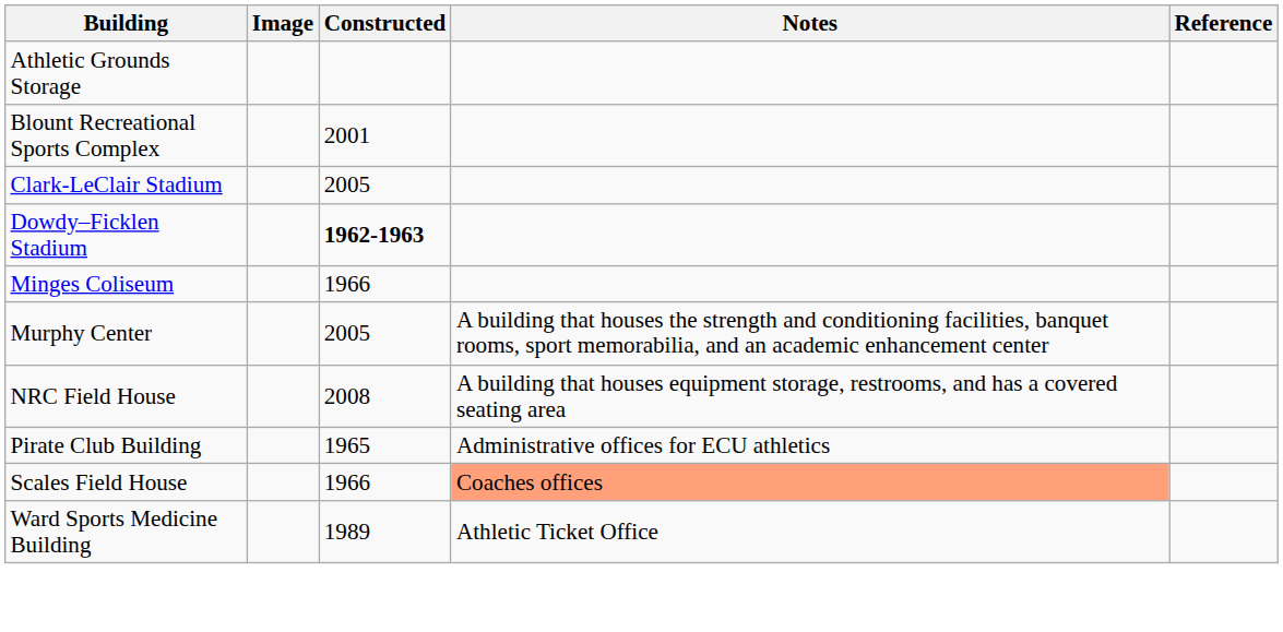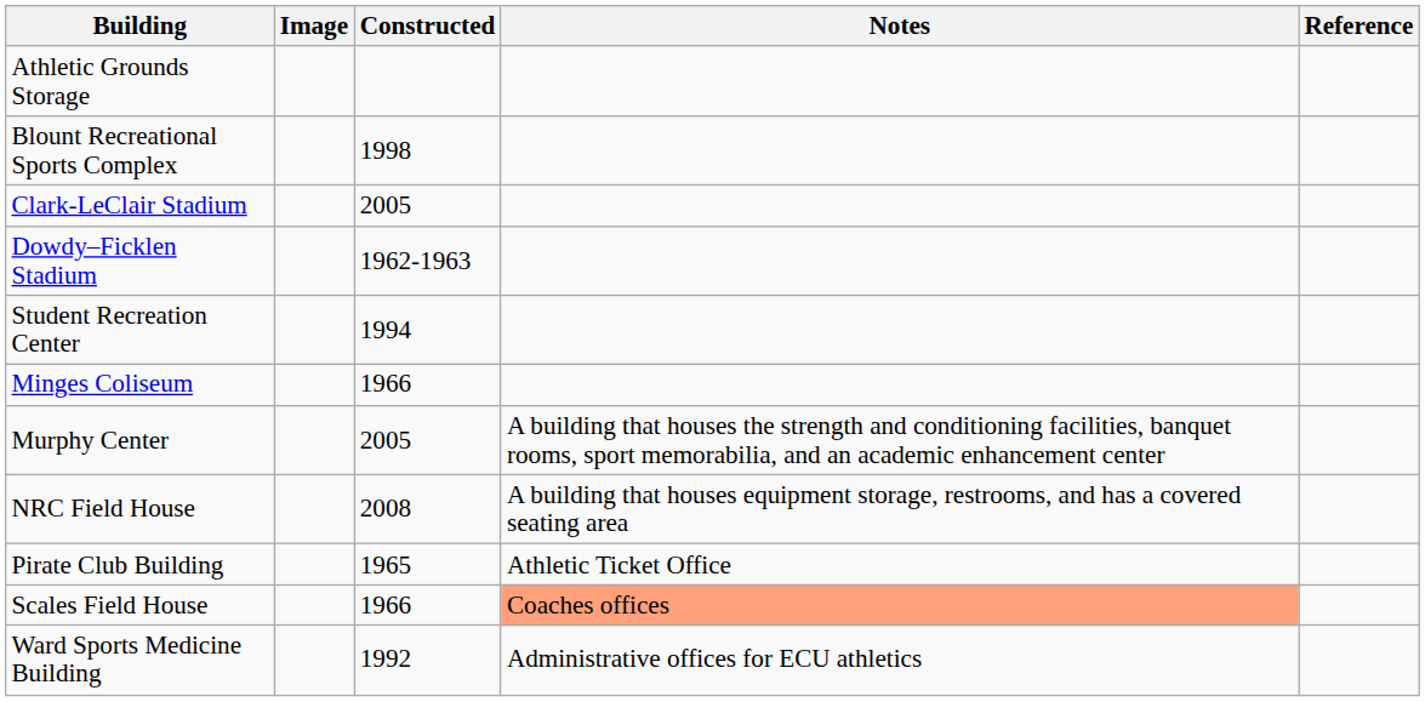Blount Recreational Sports Complex | Constructed: 2001 -> 1998
Dowdy–Ficklen Stadium | Constructed: bold -> normal
+ row: Student Recreation Center | 1994
Pirate Club Building | Notes: Administrative offices for ECU athletics -> Athletic Ticket Office
Ward Sports Medicine Building | Constructed: 1989 -> 1992
Ward Sports Medicine Building | Notes: Athletic Ticket Office -> Administrative offices for ECU athletics
